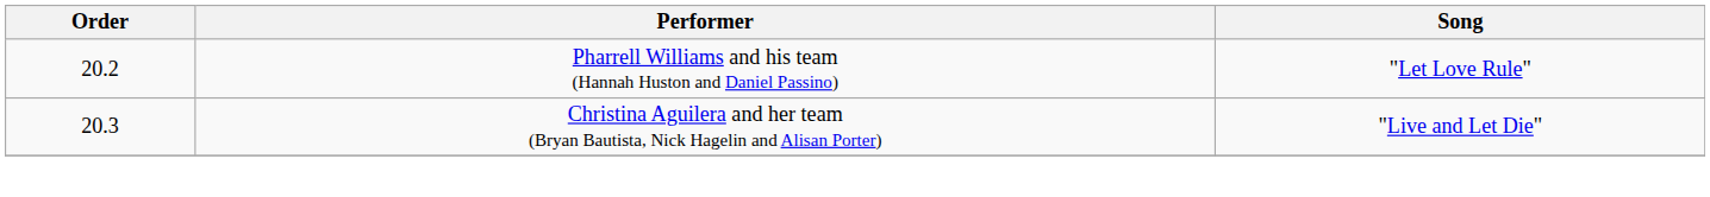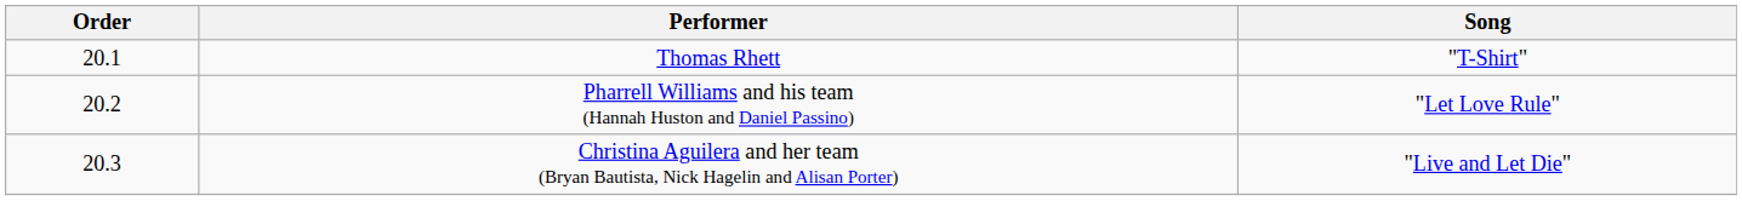+ row: 20.1 | Thomas Rhett | "T-Shirt"
